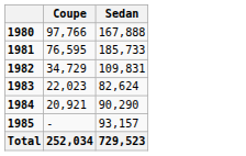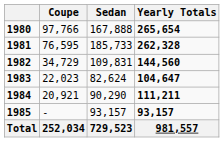+ column: Yearly Totals | 265,654 | 262,328 | 144,560 | 104,647 | 111,211 | 93,157 | 981,557
